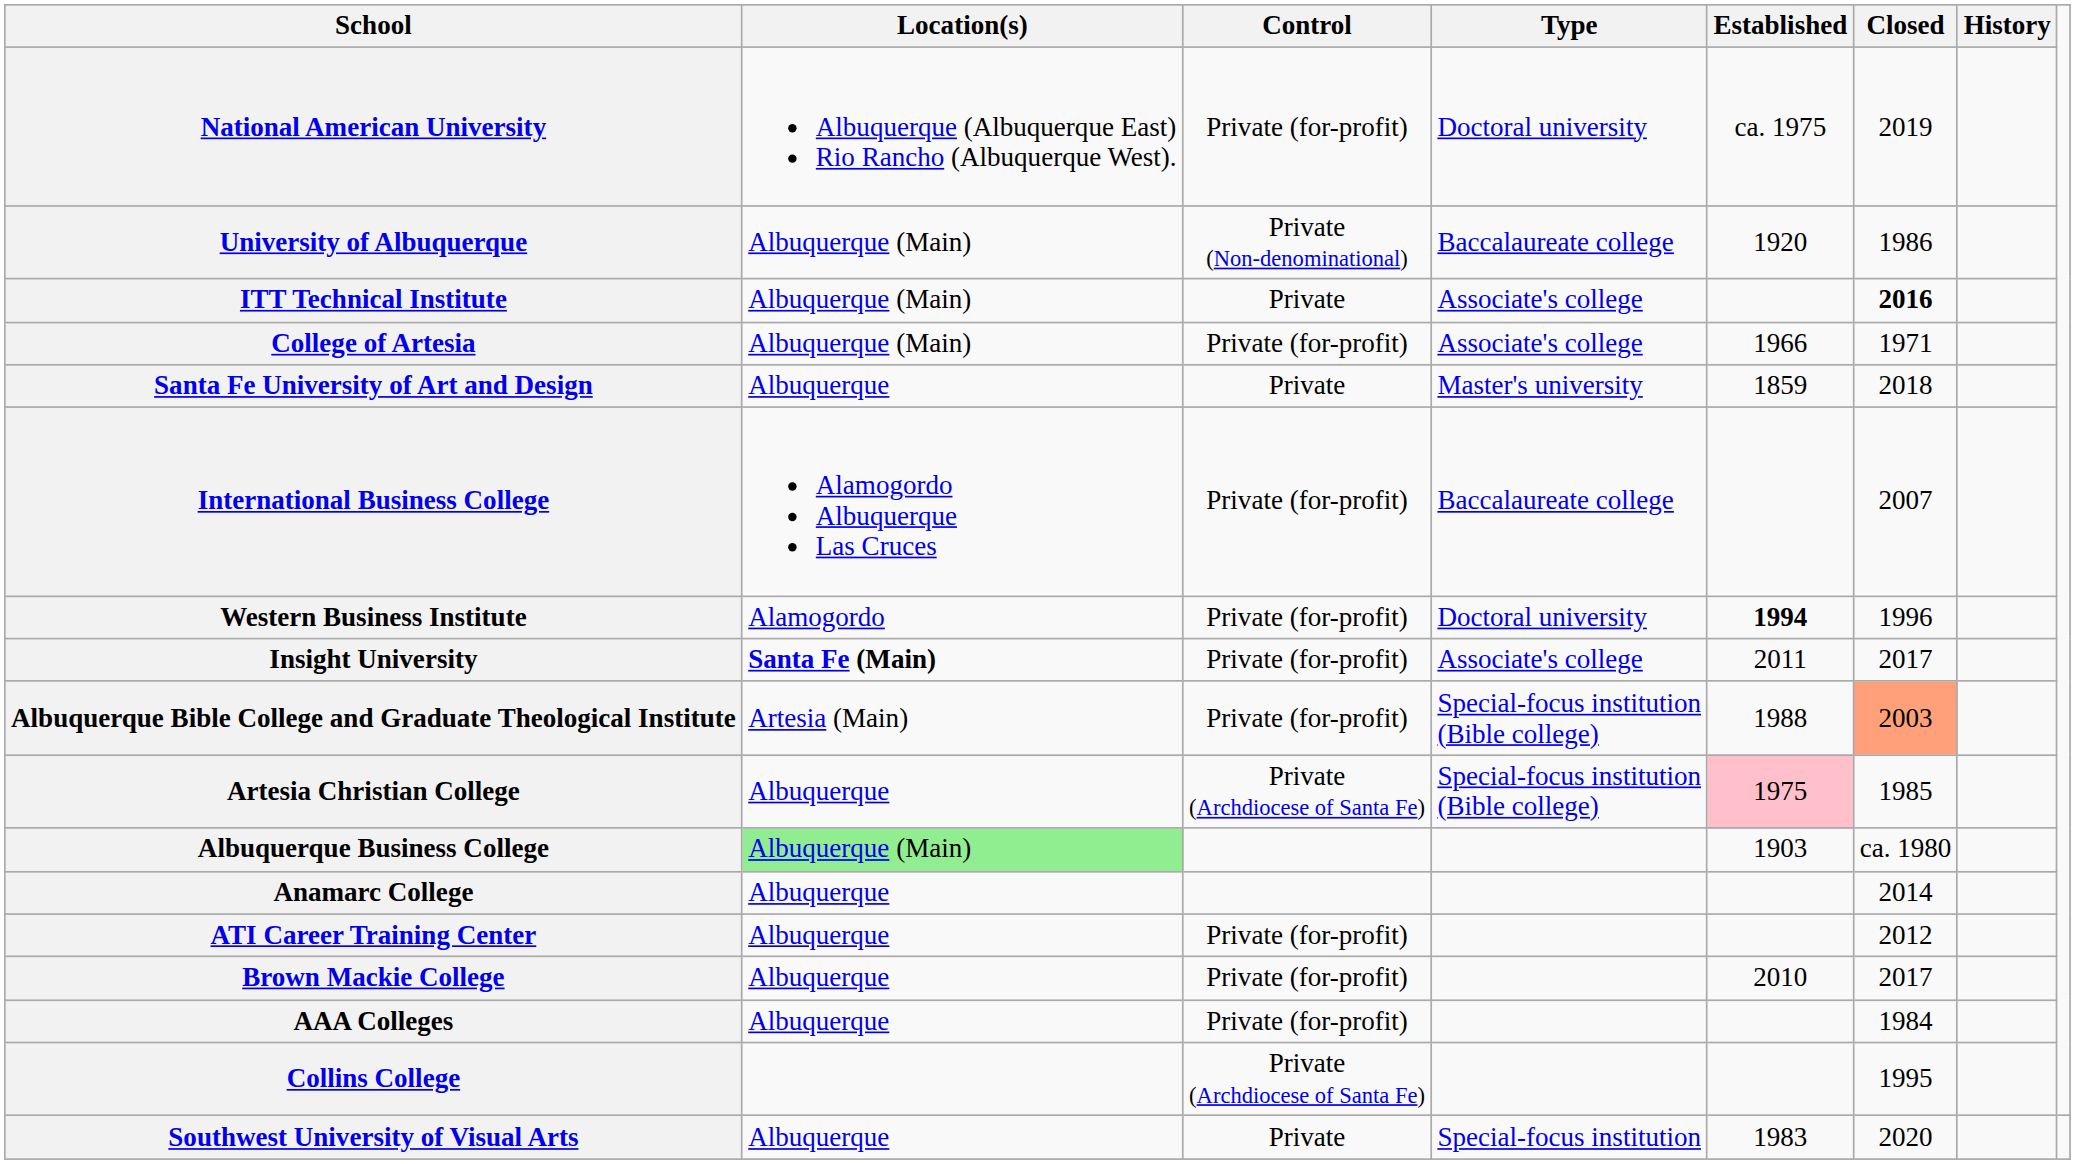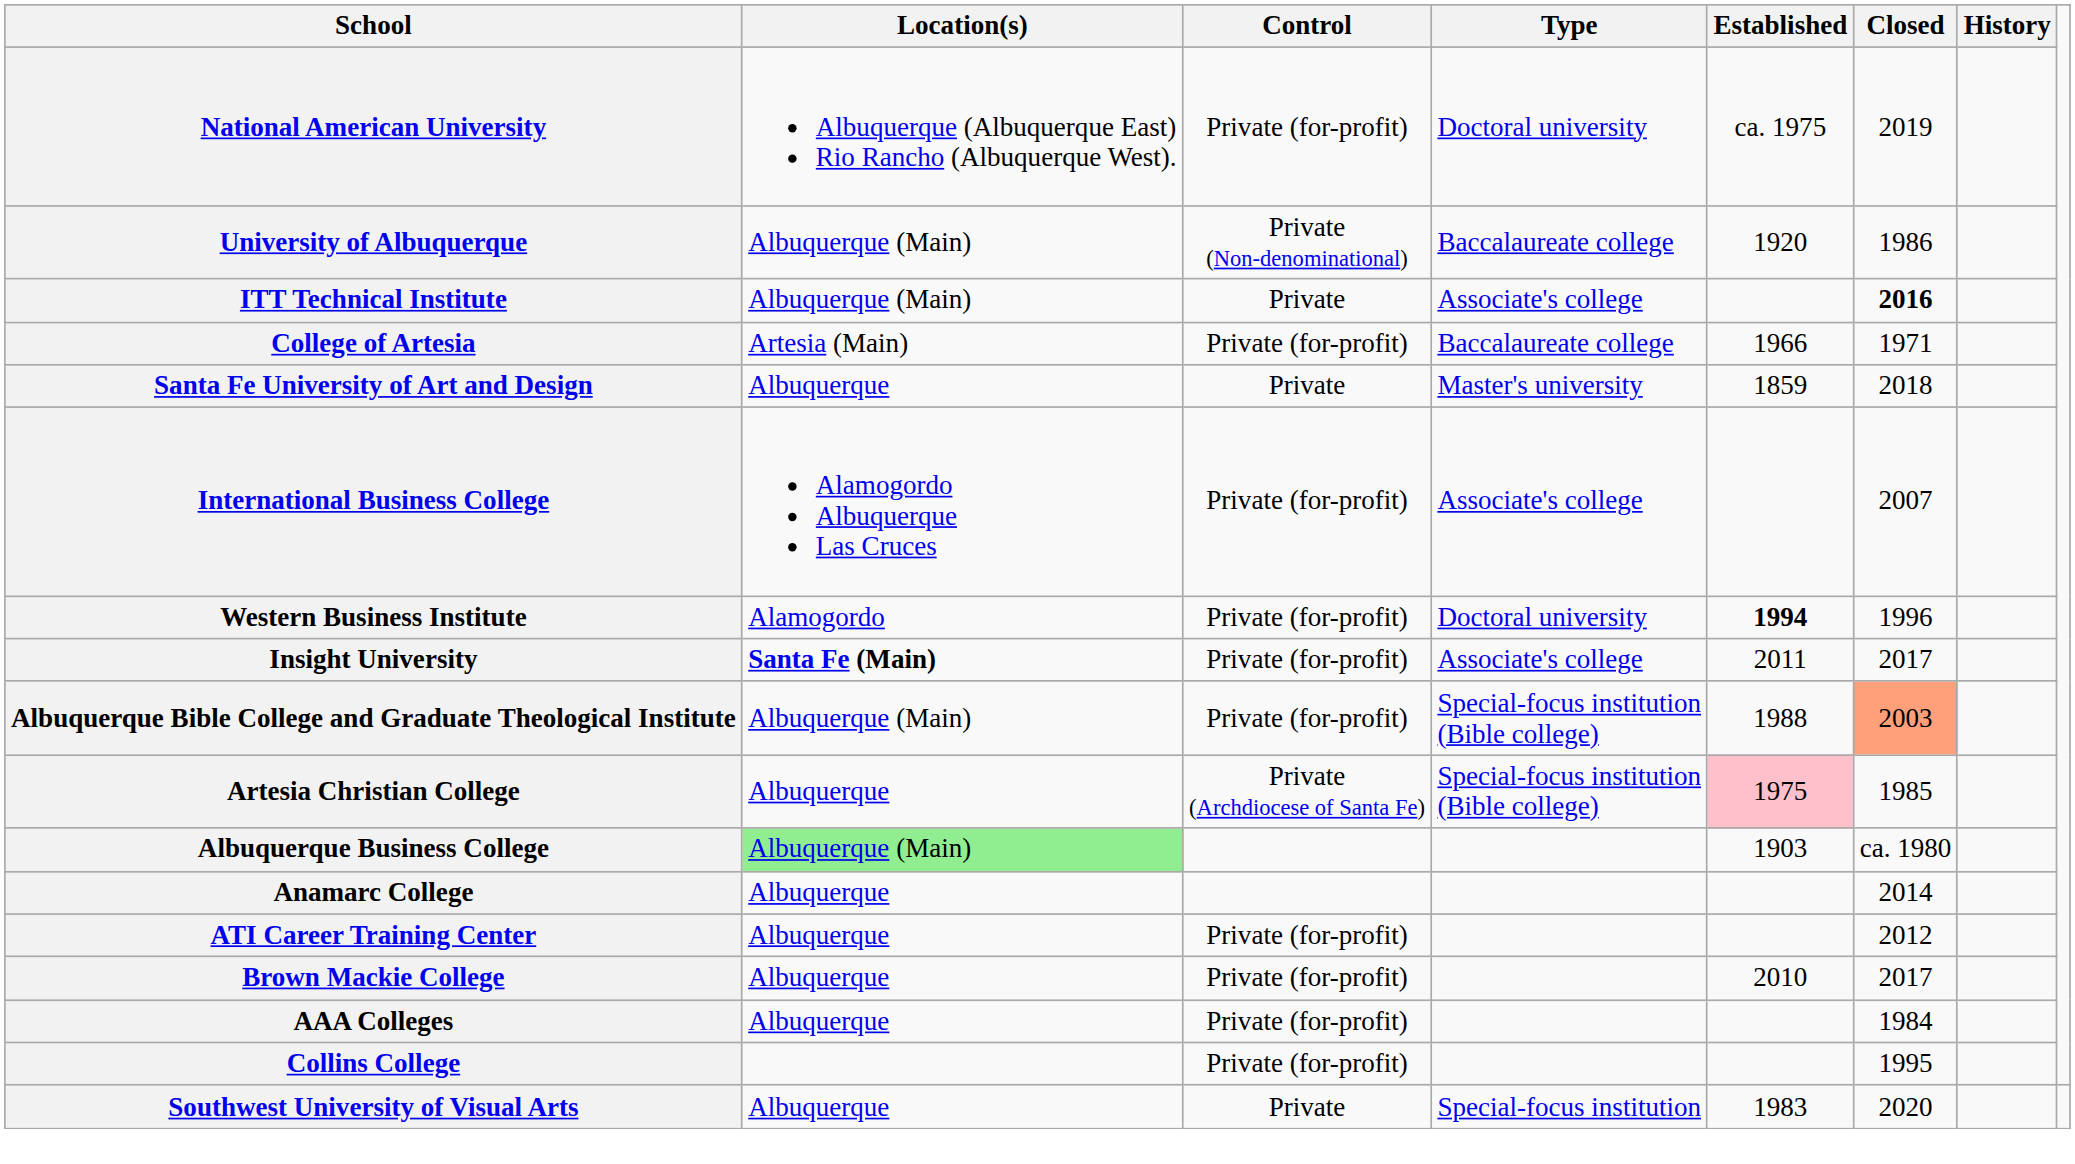College of Artesia | Location(s): Albuquerque (Main) -> Artesia (Main)
College of Artesia | Type: Associate's college -> Baccalaureate college
International Business College | Type: Baccalaureate college -> Associate's college
Albuquerque Bible College and Graduate Theological Institute | Location(s): Artesia (Main) -> Albuquerque (Main)
Collins College | Control: Private (Archdiocese of Santa Fe) -> Private (for-profit)
